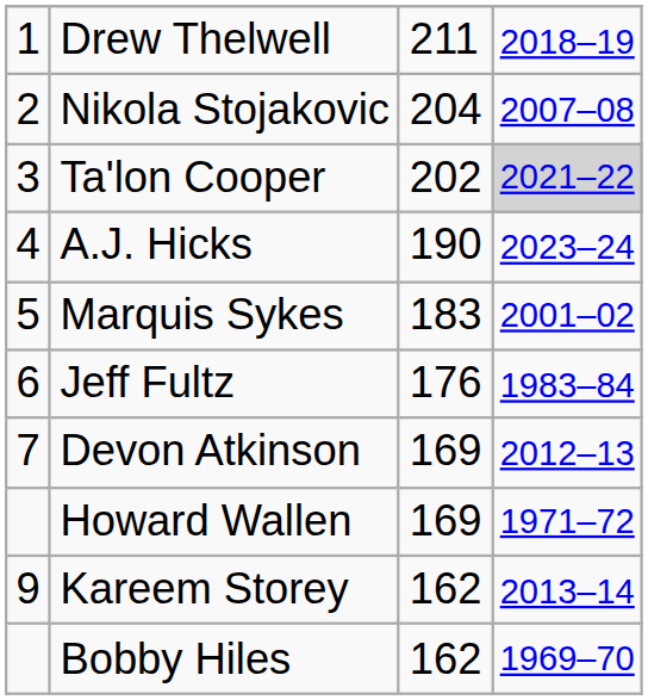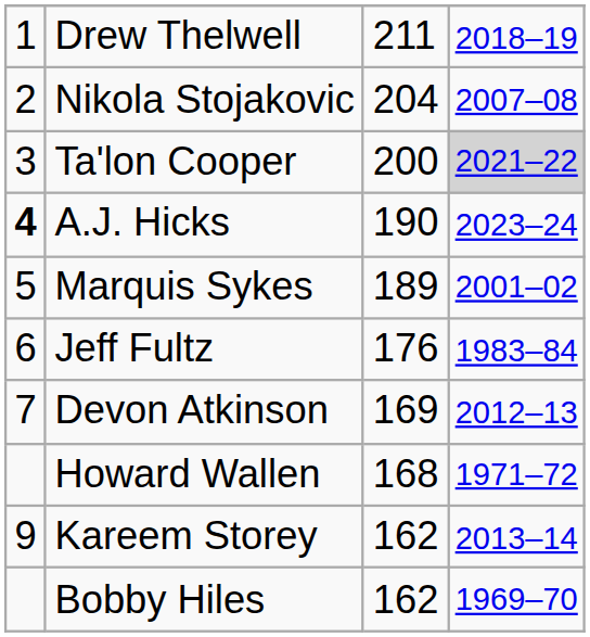Ta'lon Cooper | column 3: 202 -> 200
A.J. Hicks | column 1: normal -> bold
Marquis Sykes | column 3: 183 -> 189
Howard Wallen | column 3: 169 -> 168
